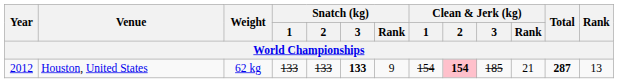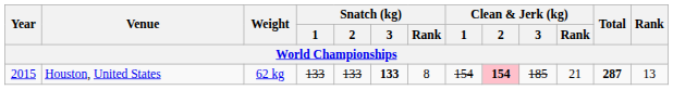Houston, United States | Year: 2012 -> 2015
Houston, United States | Snatch (kg) / Rank: 9 -> 8
